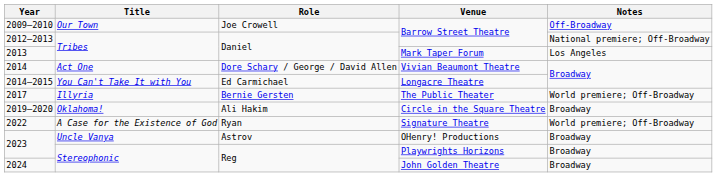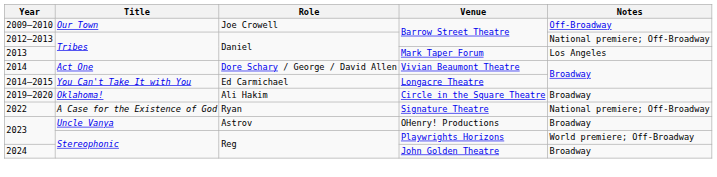- row: 2017 | Illyria | Bernie Gersten | The Public Theater | World premiere; Off-Broadway
Signature Theatre | Notes: World premiere; Off-Broadway -> National premiere; Off-Broadway
Playwrights Horizons | Notes: Broadway -> World premiere; Off-Broadway
